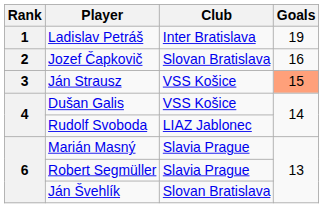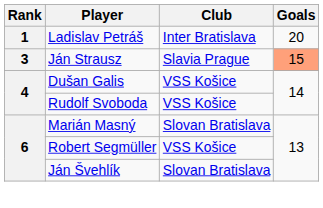Ladislav Petráš | Goals: 19 -> 20
- row: 2 | Jozef Čapkovič | Slovan Bratislava | 16
Ján Strausz | Club: VSS Košice -> Slavia Prague
Rudolf Svoboda | Club: LIAZ Jablonec -> VSS Košice
Marián Masný | Club: Slavia Prague -> Slovan Bratislava
Robert Segmüller | Club: Slavia Prague -> VSS Košice
